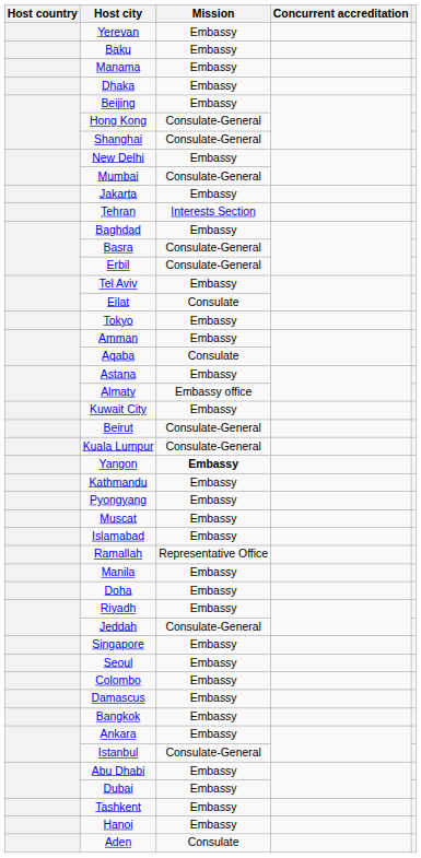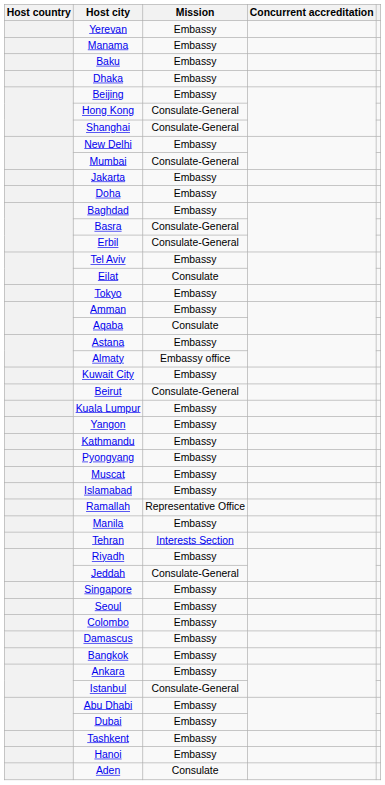rows swapped: Baku <-> Manama
rows swapped: Tehran <-> Doha
Kuala Lumpur | Mission: Consulate-General -> Embassy
Yangon | Mission: bold -> normal
